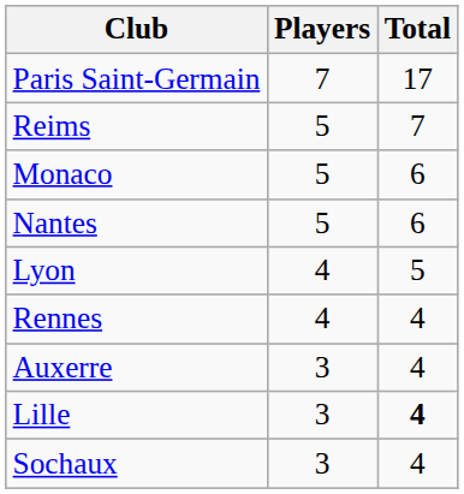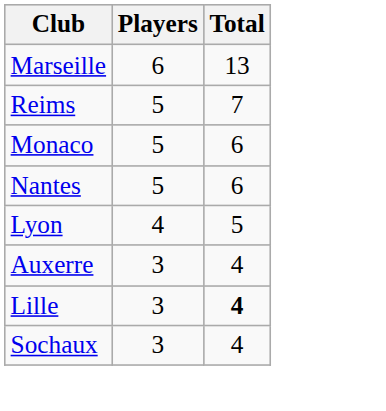- row: Paris Saint-Germain | 7 | 17
+ row: Marseille | 6 | 13
- row: Rennes | 4 | 4
